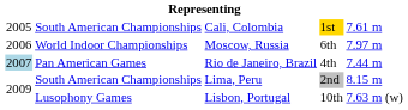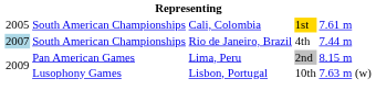- row: 2006 | World Indoor Championships | Moscow, Russia | 6th | 7.97 m
Rio de Janeiro, Brazil | column 2: Pan American Games -> South American Championships
Lima, Peru | column 2: South American Championships -> Pan American Games
